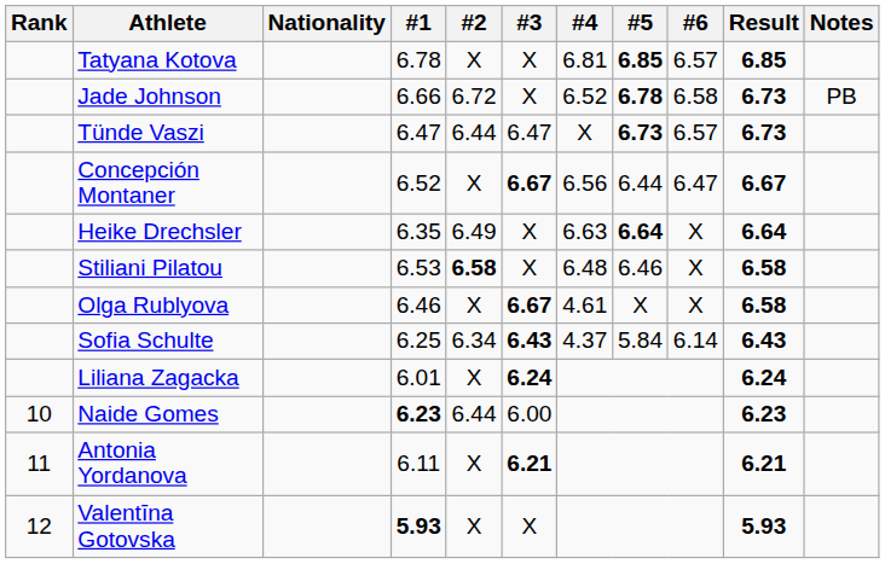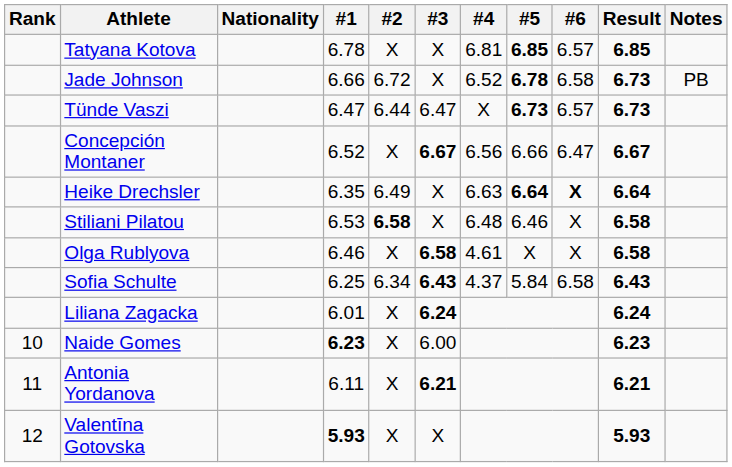Concepción Montaner | #5: 6.44 -> 6.66
Heike Drechsler | #6: normal -> bold
Olga Rublyova | #3: 6.67 -> 6.58
Sofia Schulte | #6: 6.14 -> 6.58
Naide Gomes | #2: 6.44 -> X
